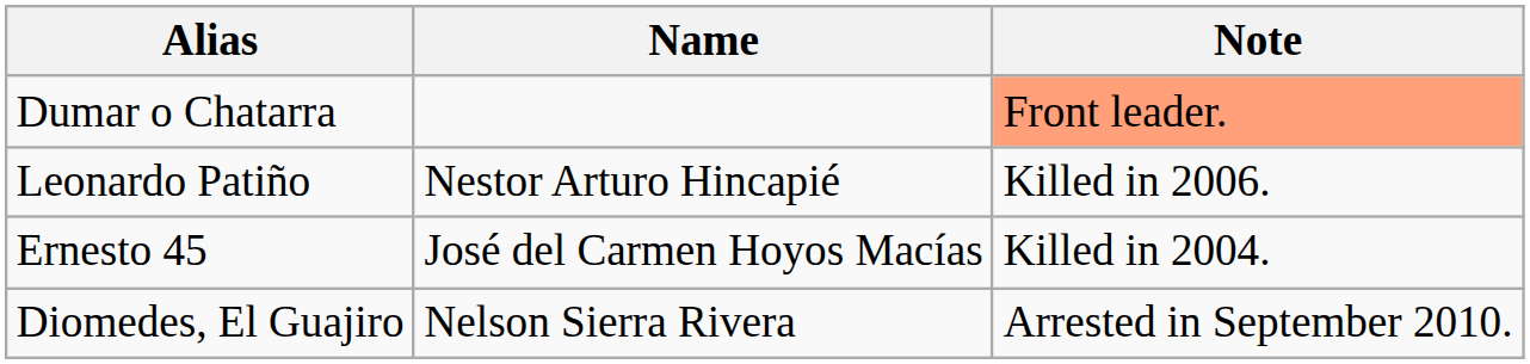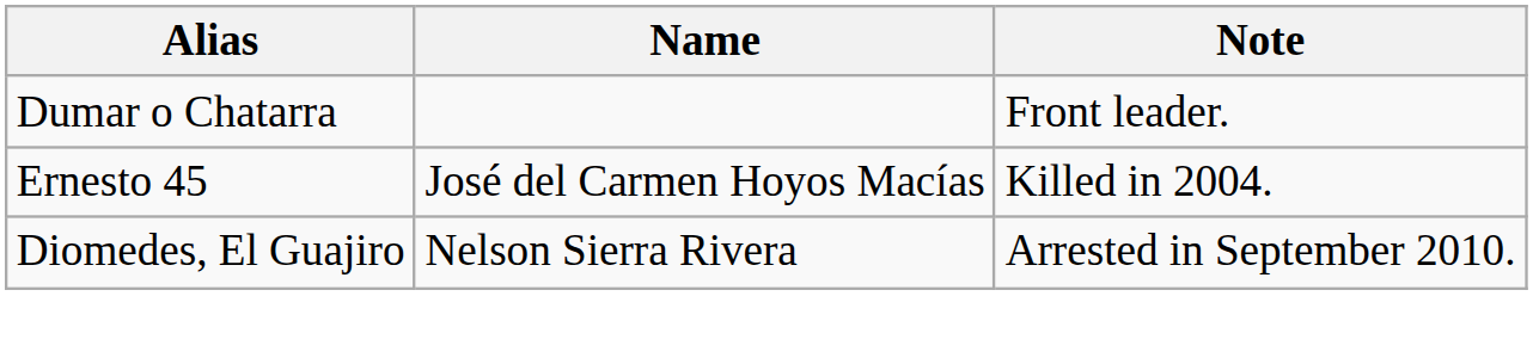Dumar o Chatarra | Note: lightsalmon background -> no background
- row: Leonardo Patiño | Nestor Arturo Hincapié | Killed in 2006.
